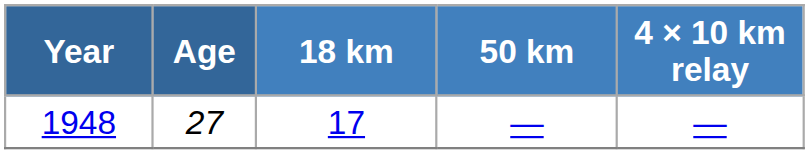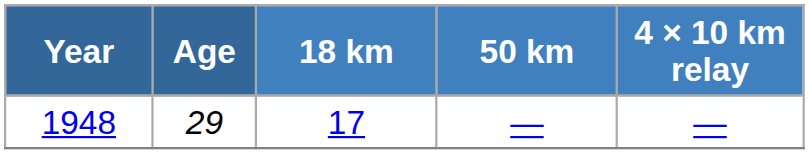1948 | Age: 27 -> 29
